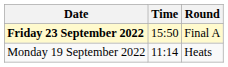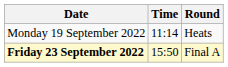rows swapped: Monday 19 September 2022 <-> Friday 23 September 2022
